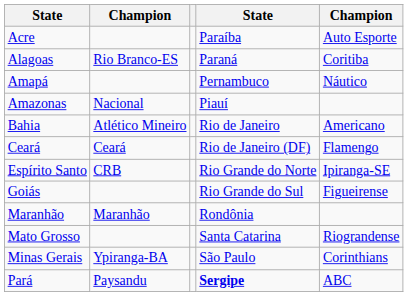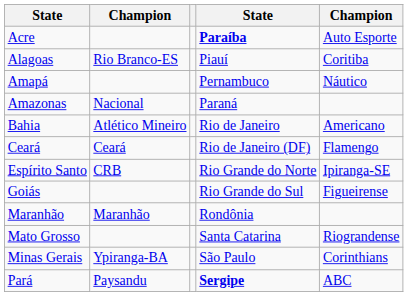Acre | column 4: normal -> bold
Alagoas | column 4: Paraná -> Piauí
Amazonas | column 4: Piauí -> Paraná
